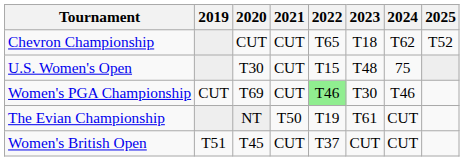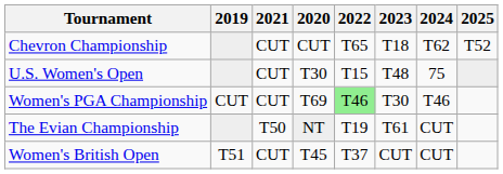columns swapped: 2020 <-> 2021
